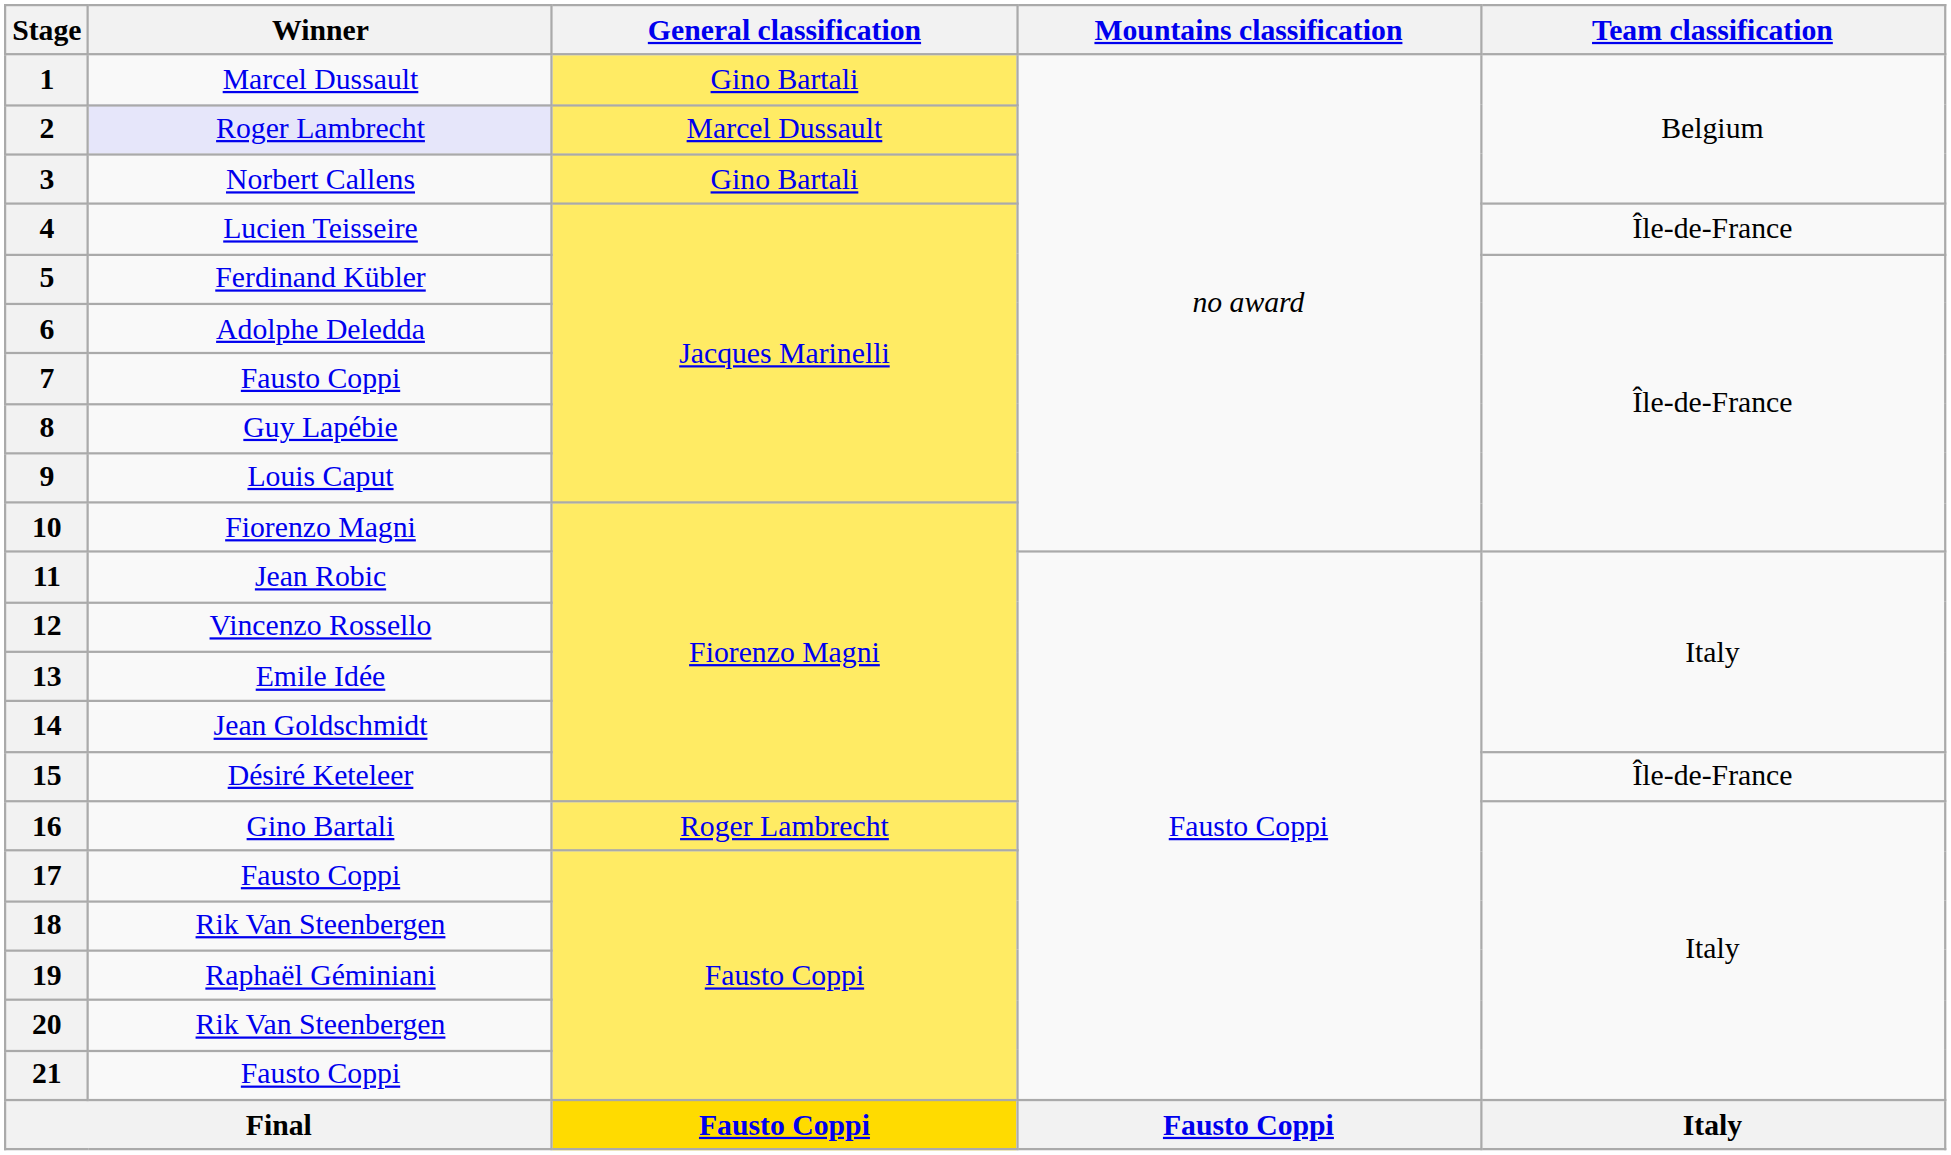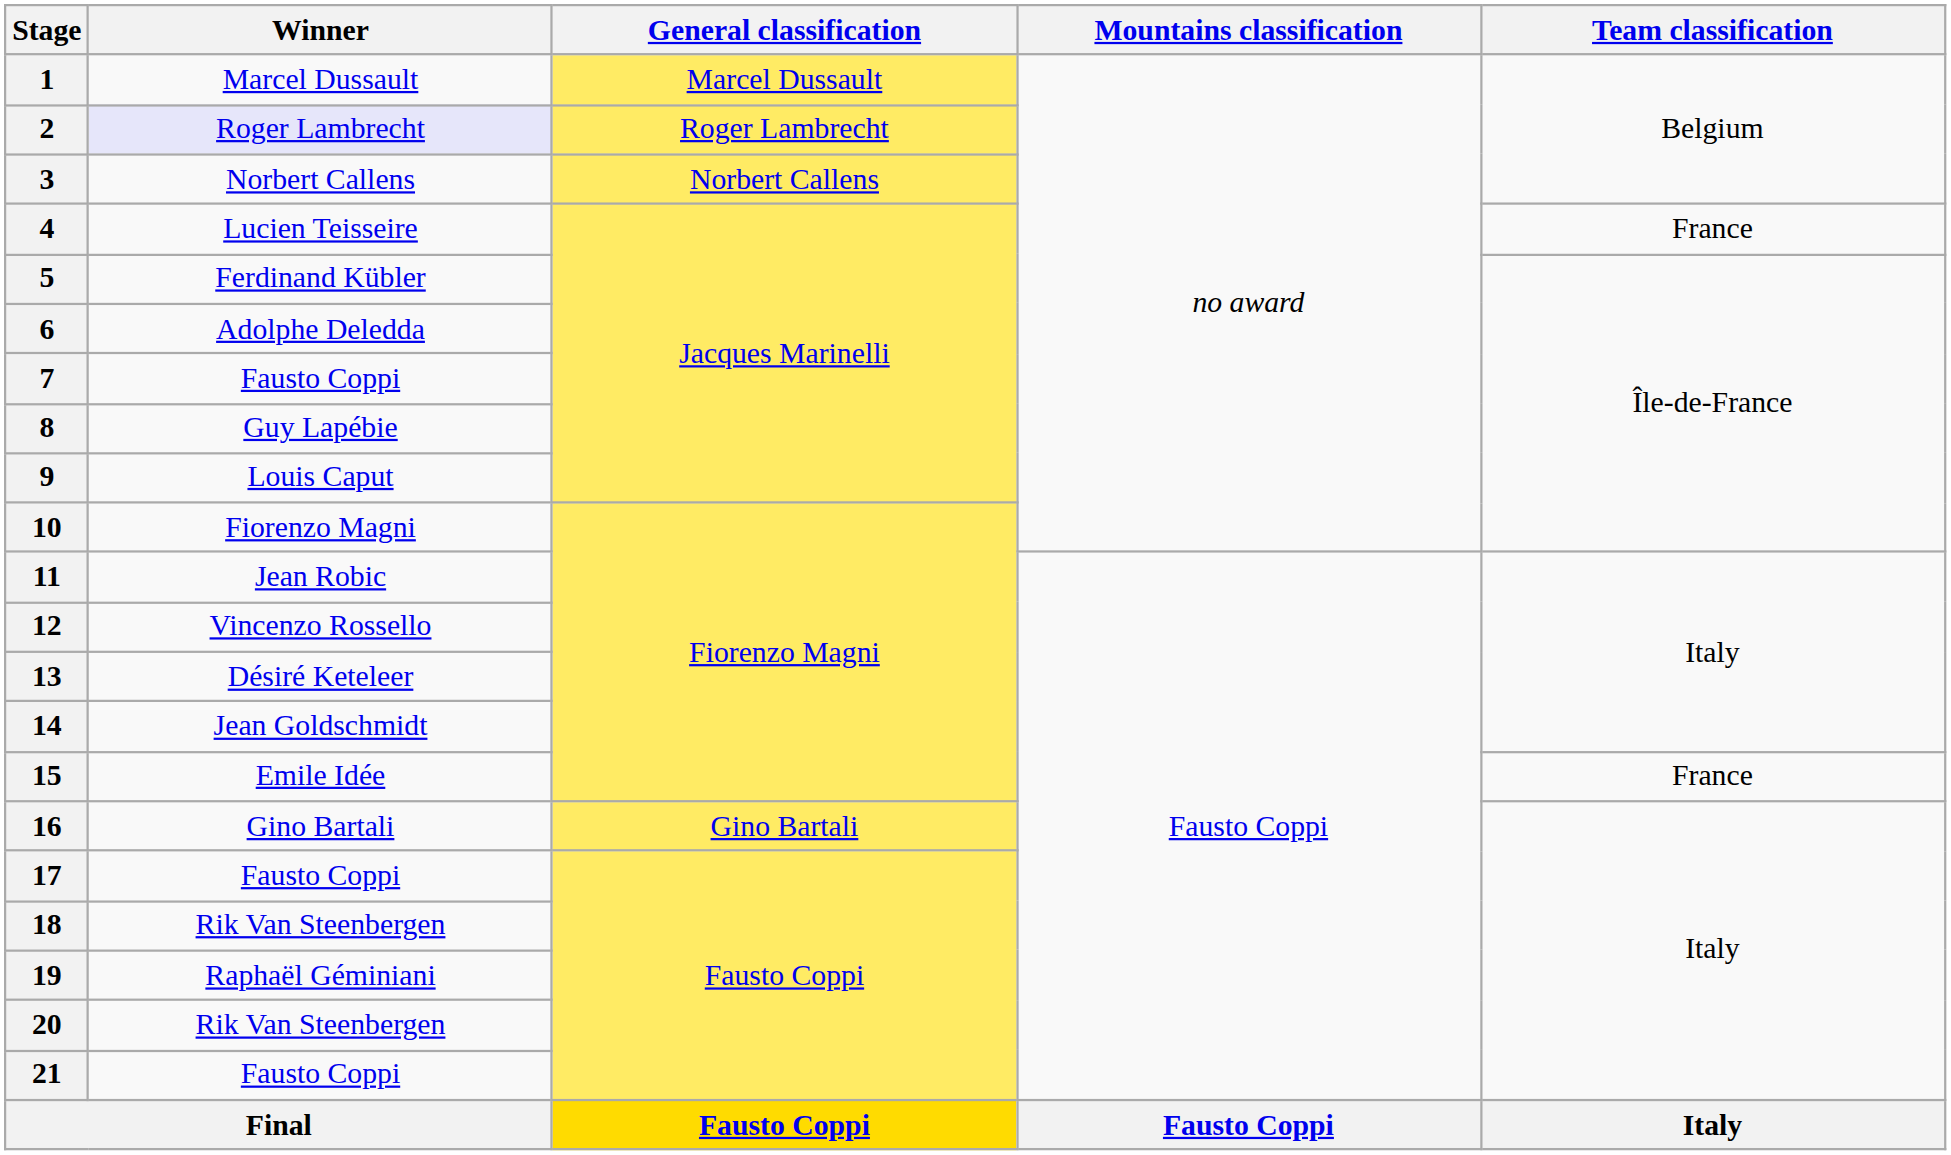1 | General classification: Gino Bartali -> Marcel Dussault
2 | General classification: Marcel Dussault -> Roger Lambrecht
3 | General classification: Gino Bartali -> Norbert Callens
4 | Team classification: Île-de-France -> France
13 | Winner: Emile Idée -> Désiré Keteleer
15 | Winner: Désiré Keteleer -> Emile Idée
15 | Team classification: Île-de-France -> France
16 | General classification: Roger Lambrecht -> Gino Bartali
